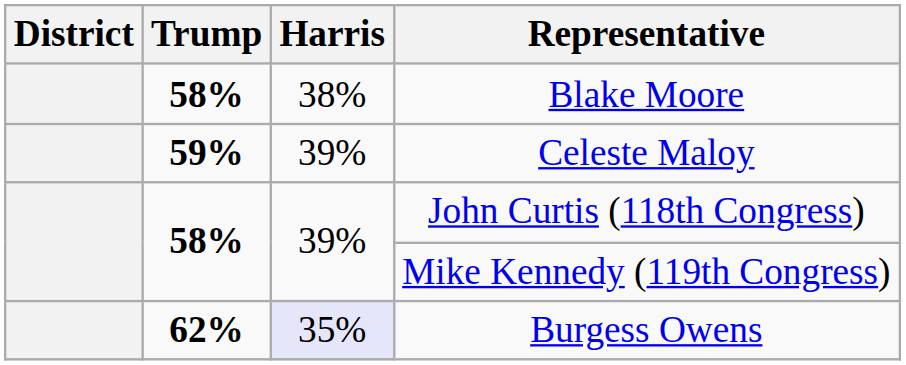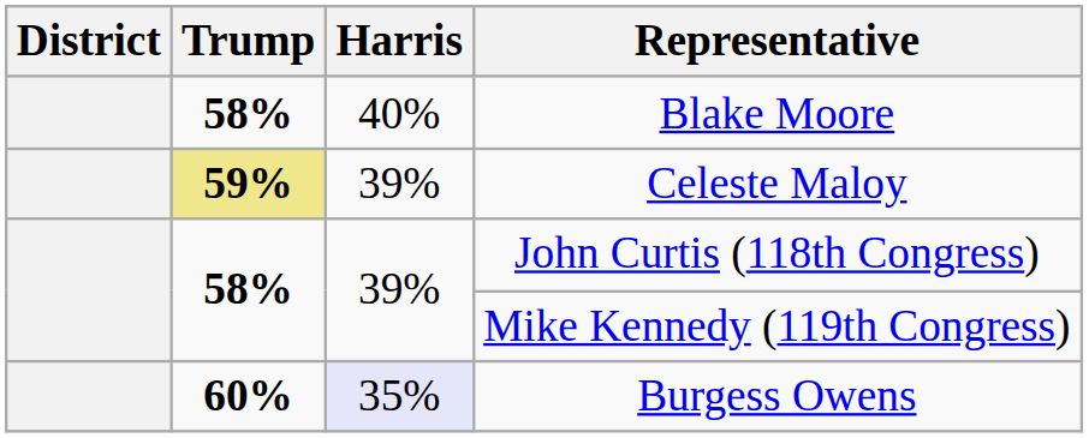Blake Moore | Harris: 38% -> 40%
Celeste Maloy | Trump: no background -> khaki background
Burgess Owens | Trump: 62% -> 60%
